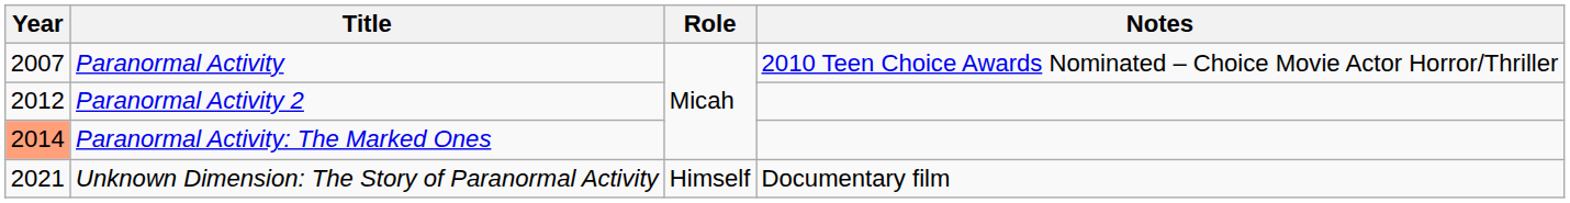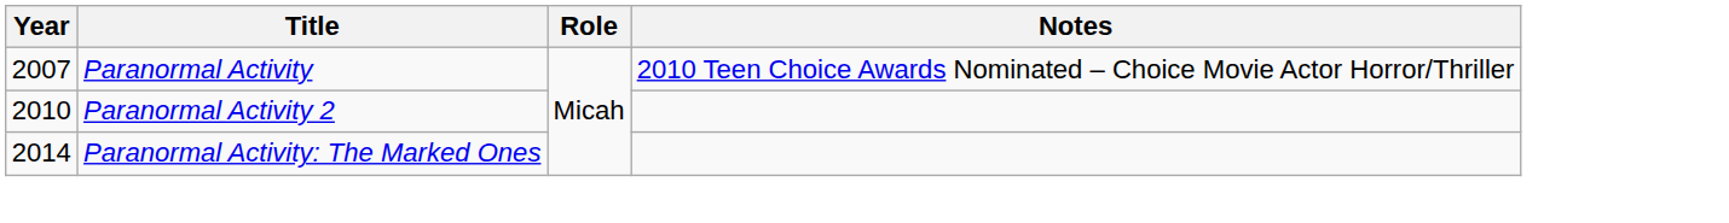Paranormal Activity 2 | Year: 2012 -> 2010
Paranormal Activity: The Marked Ones | Year: lightsalmon background -> no background
- row: 2021 | Unknown Dimension: The Story of Paranormal Activity | Himself | Documentary film
